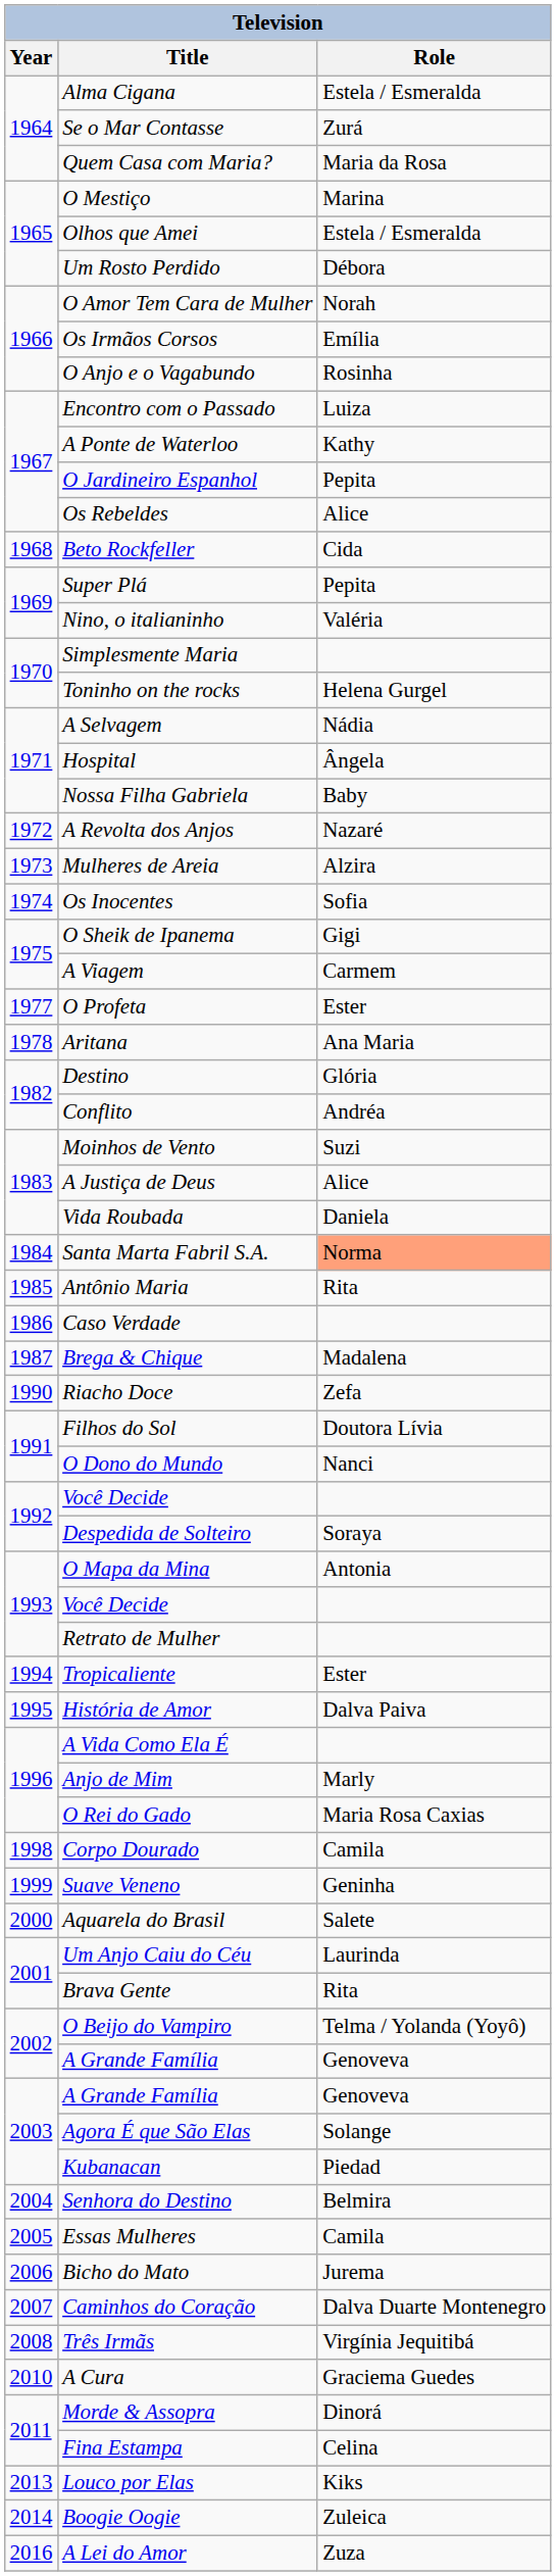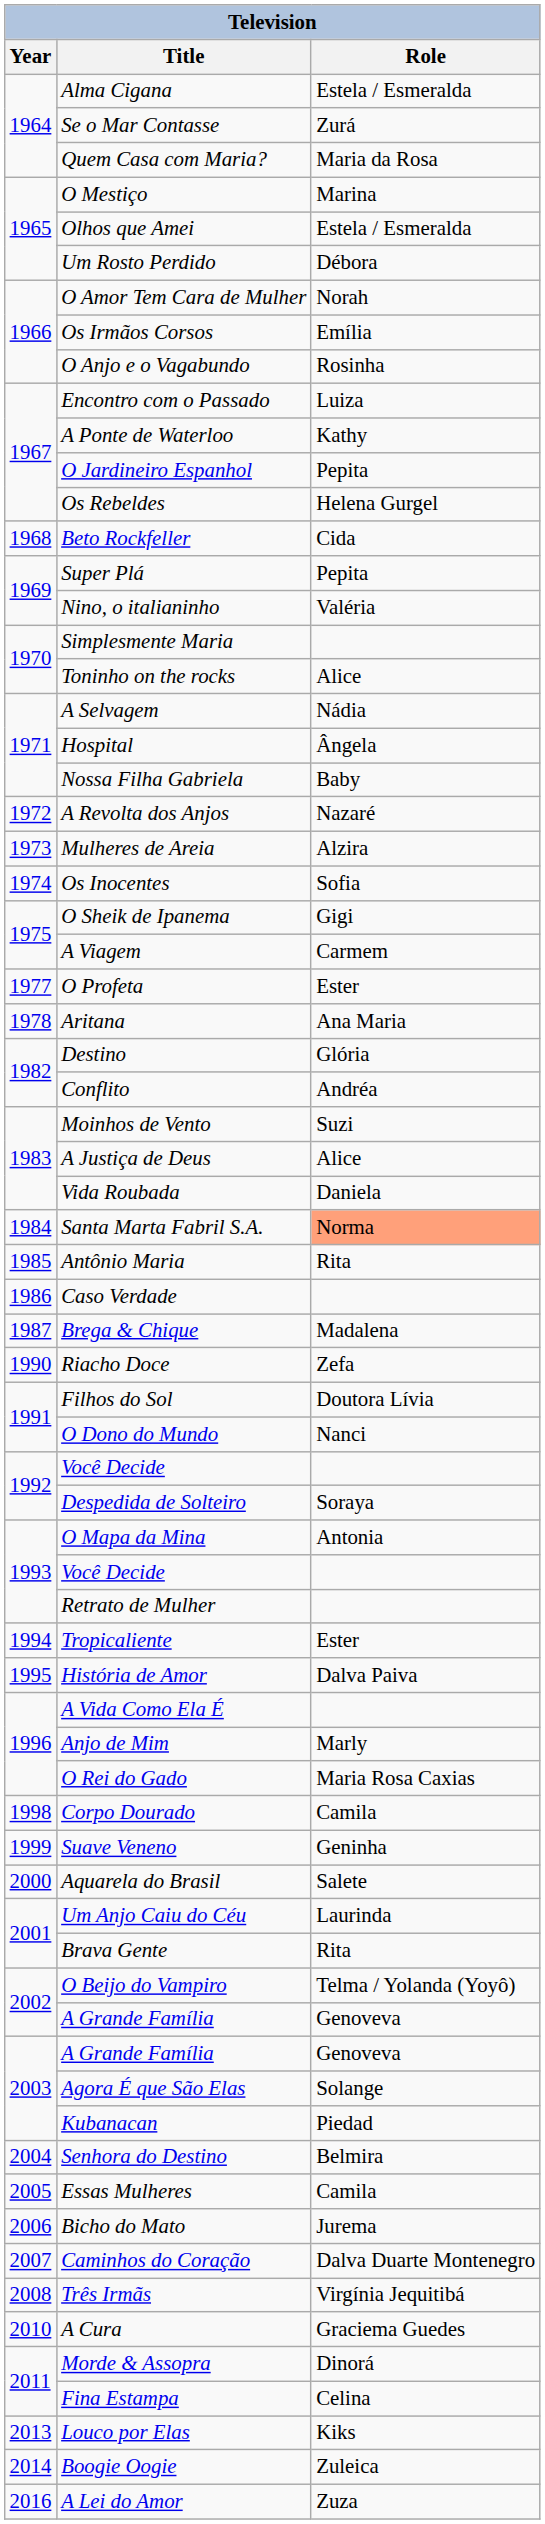Os Rebeldes | Role: Alice -> Helena Gurgel
Toninho on the rocks | Role: Helena Gurgel -> Alice
